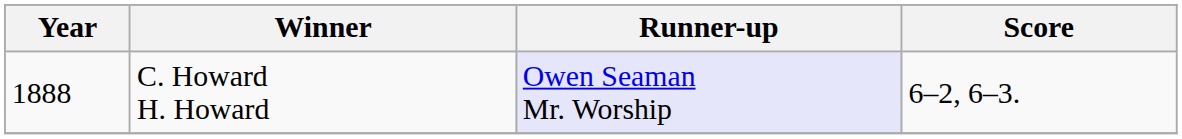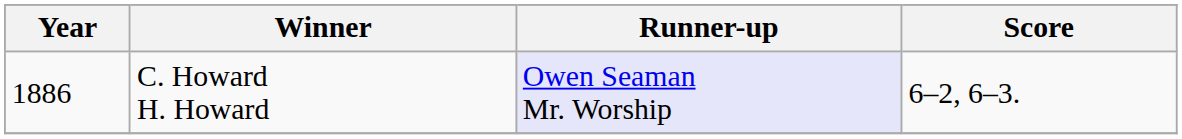C. Howard H. Howard | Year: 1888 -> 1886
